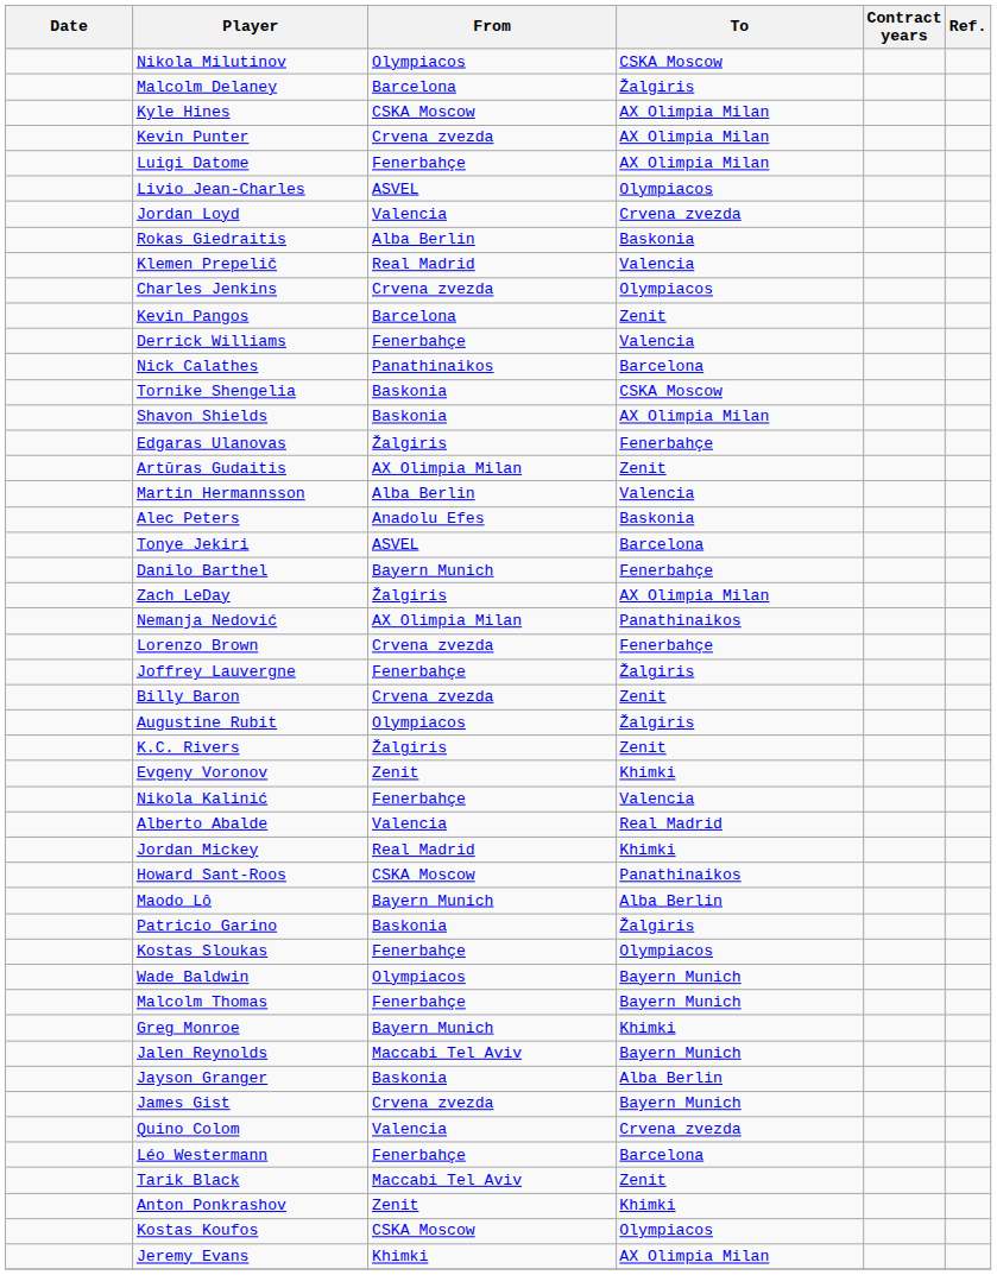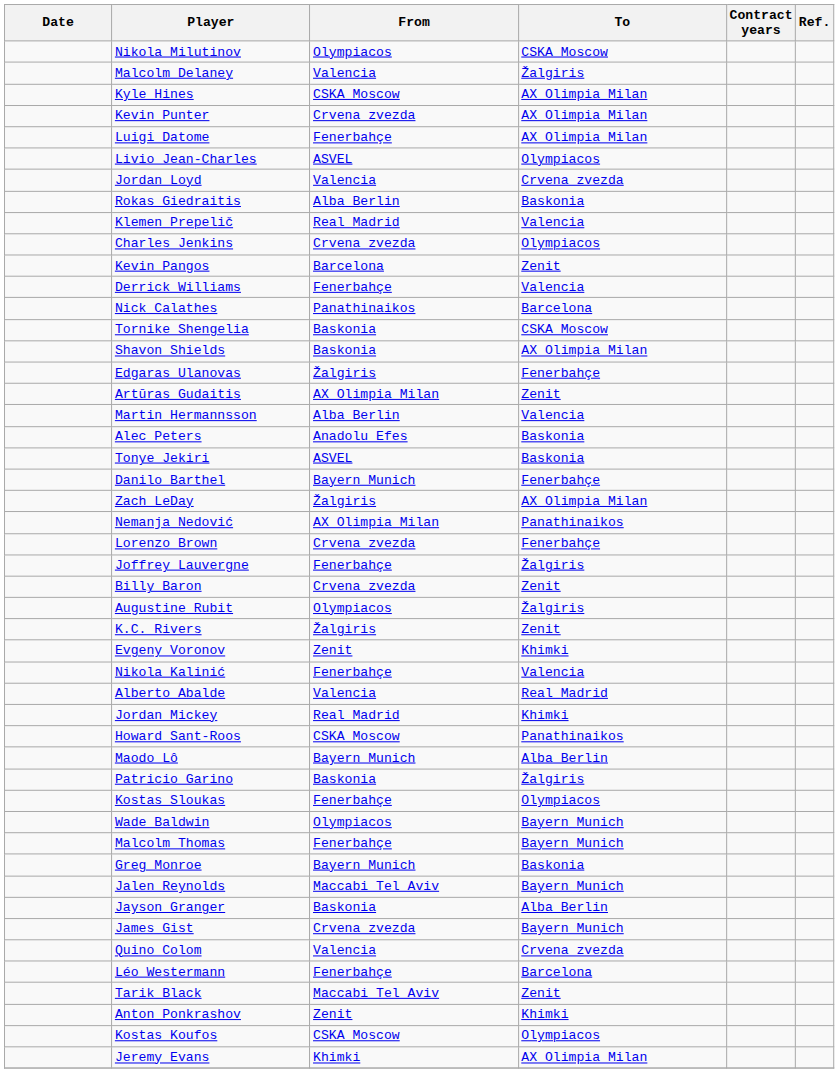Malcolm Delaney | From: Barcelona -> Valencia
Tonye Jekiri | To: Barcelona -> Baskonia
Greg Monroe | To: Khimki -> Baskonia
